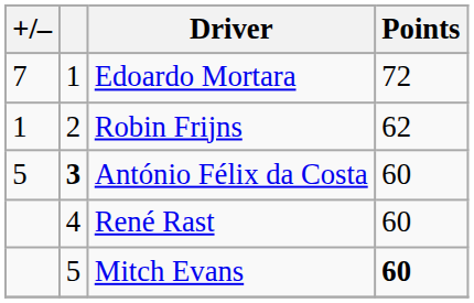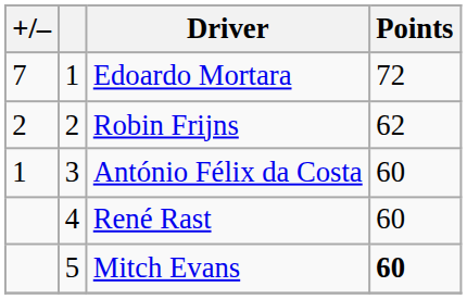Robin Frijns | +/–: 1 -> 2
António Félix da Costa | +/–: 5 -> 1
António Félix da Costa | column 2: bold -> normal
